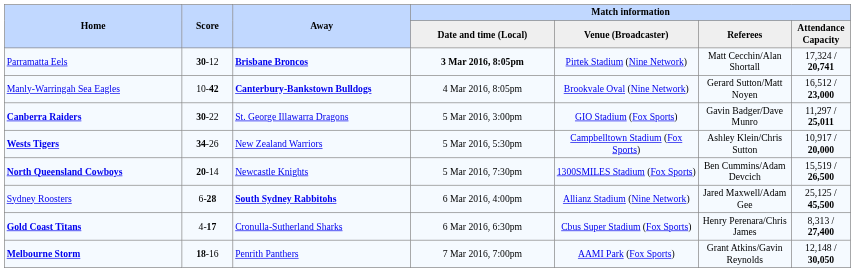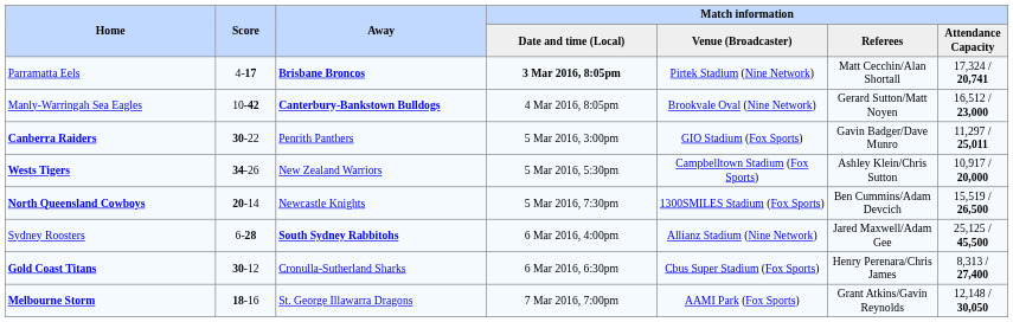Parramatta Eels | Score: 30-12 -> 4-17
Canberra Raiders | Away: St. George Illawarra Dragons -> Penrith Panthers
Gold Coast Titans | Score: 4-17 -> 30-12
Melbourne Storm | Away: Penrith Panthers -> St. George Illawarra Dragons
